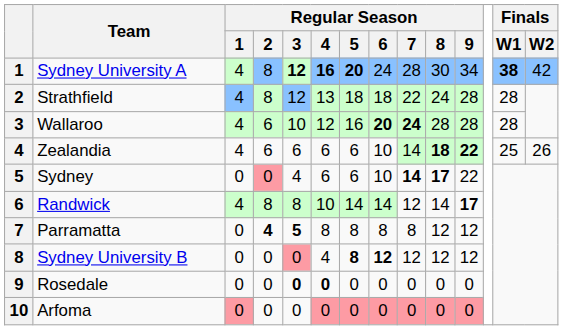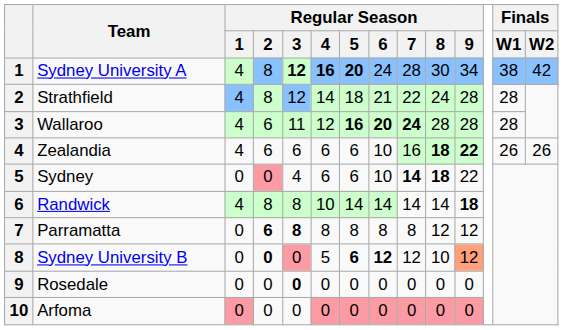Sydney University A | Finals / W1: bold -> normal
Strathfield | Regular Season / 4: 13 -> 14
Strathfield | Regular Season / 6: 18 -> 21
Wallaroo | Regular Season / 3: 10 -> 11
Wallaroo | Regular Season / 5: normal -> bold
Zealandia | Regular Season / 7: 14 -> 16
Zealandia | Finals / W1: 25 -> 26
Sydney | Regular Season / 8: 17 -> 18
Randwick | Regular Season / 7: 12 -> 14
Randwick | Regular Season / 9: 17 -> 18
Parramatta | Regular Season / 2: 4 -> 6
Parramatta | Regular Season / 3: 5 -> 8
Sydney University B | Regular Season / 2: normal -> bold
Sydney University B | Regular Season / 4: 4 -> 5
Sydney University B | Regular Season / 5: 8 -> 6
Sydney University B | Regular Season / 8: 12 -> 10
Sydney University B | Regular Season / 9: no background -> lightsalmon background
Rosedale | Regular Season / 4: bold -> normal
